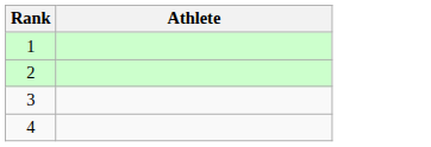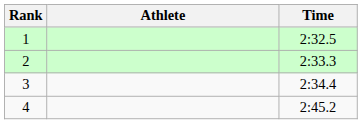+ column: Time | 2:32.5 | 2:33.3 | 2:34.4 | 2:45.2
